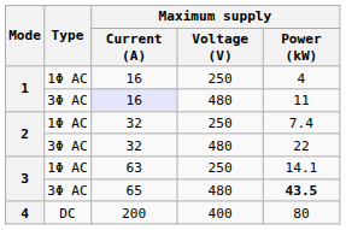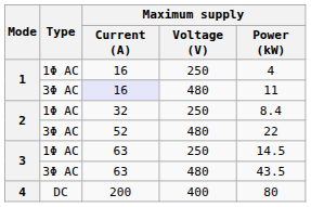2 / 1Φ AC | Maximum supply / Power (kW): 7.4 -> 8.4
2 / 3Φ AC | Maximum supply / Current (A): 32 -> 52
3 / 1Φ AC | Maximum supply / Power (kW): 14.1 -> 14.5
3 / 3Φ AC | Maximum supply / Current (A): 65 -> 63
3 / 3Φ AC | Maximum supply / Power (kW): bold -> normal
